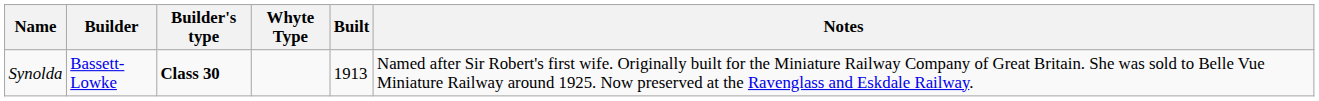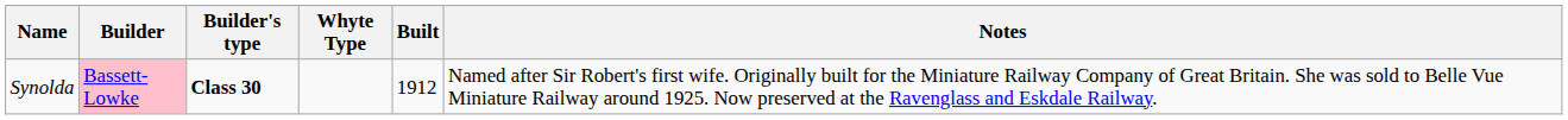Synolda | Builder: no background -> pink background
Synolda | Built: 1913 -> 1912
